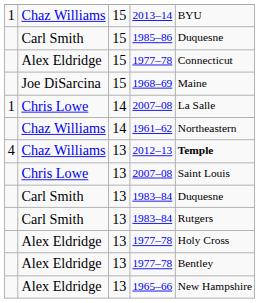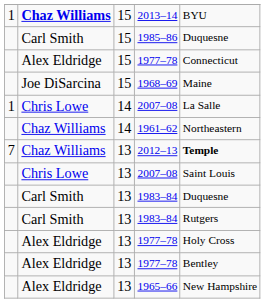2013–14 | column 2: normal -> bold
2012–13 | column 1: 4 -> 7
